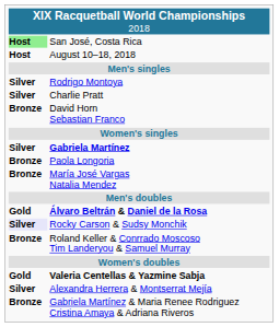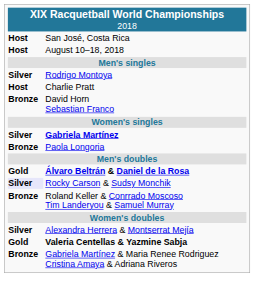San José, Costa Rica | column 1: lightgreen background -> no background
Charlie Pratt | column 1: Silver -> Host
- row: Bronze | María José Vargas Natalia Mendez
rows swapped: Valeria Centellas & Yazmine Sabja <-> Alexandra Herrera & Montserrat Mejía
